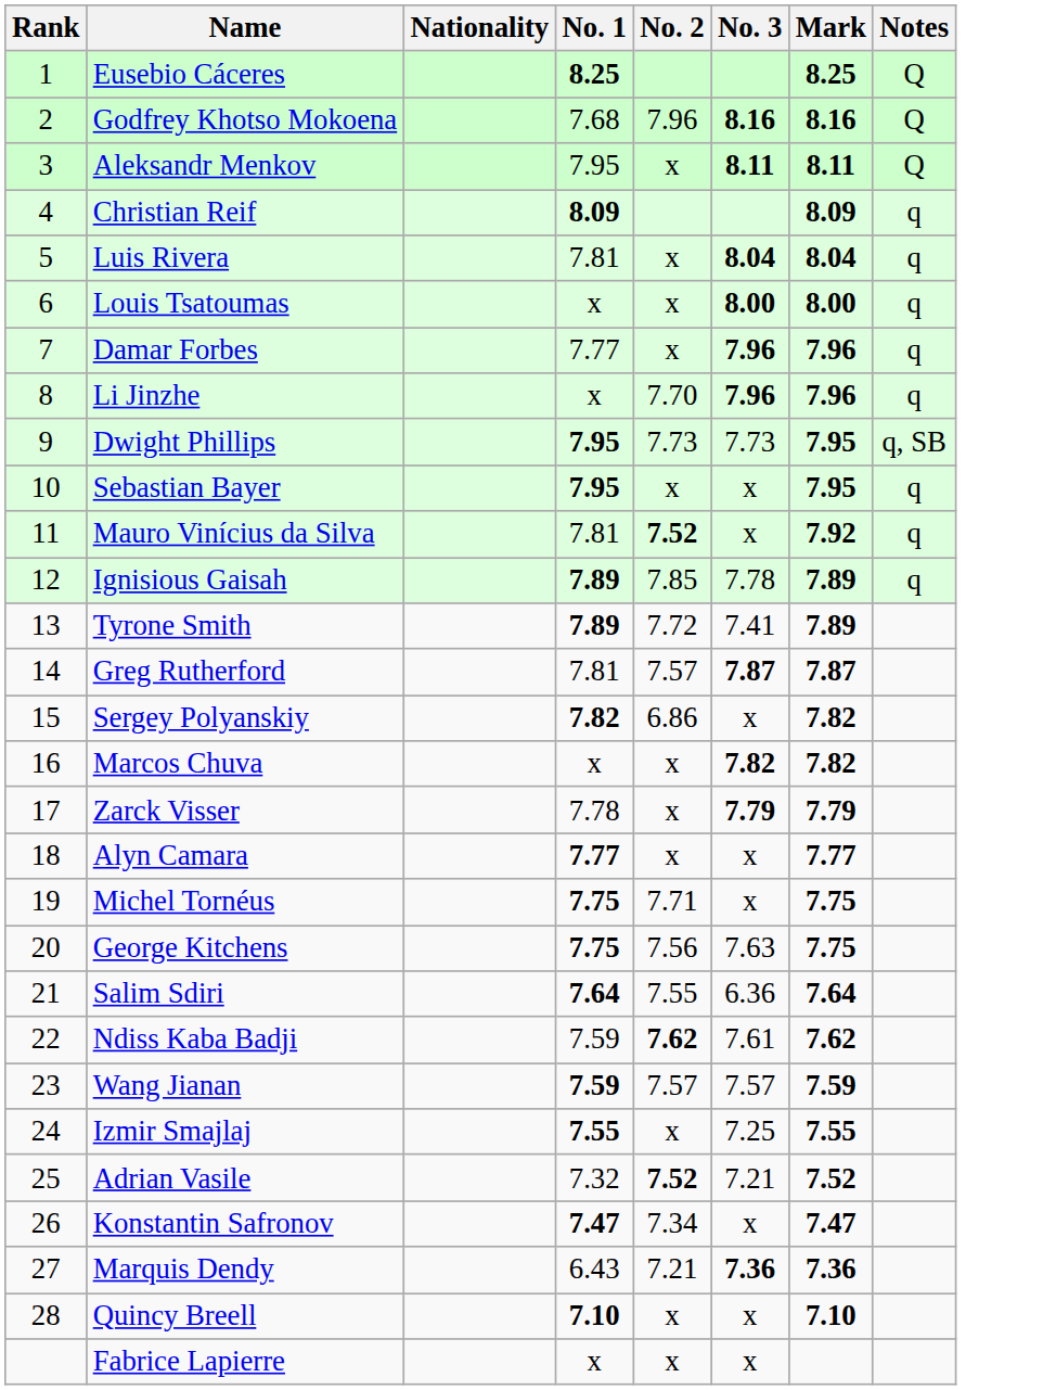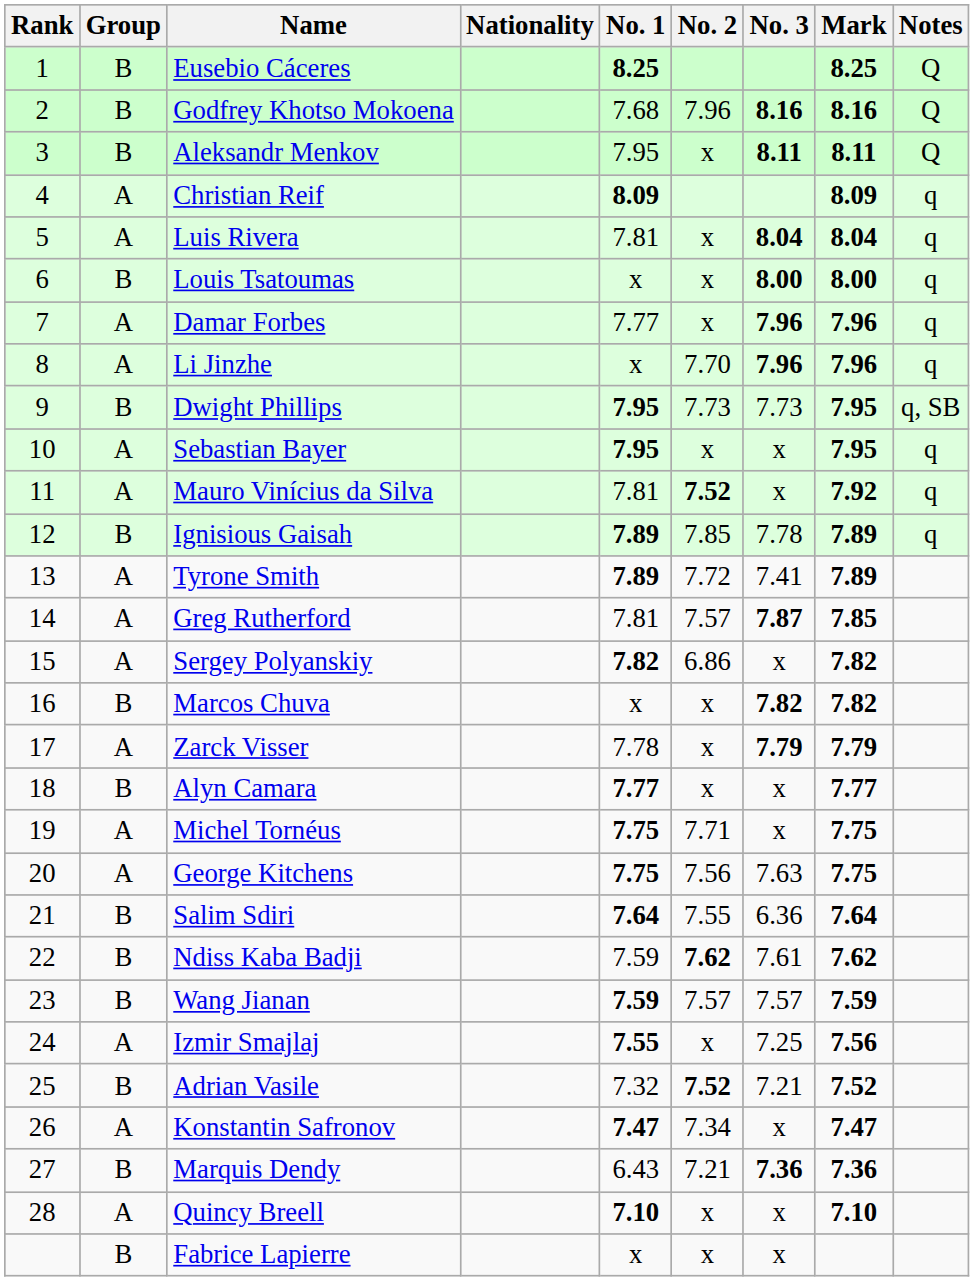+ column: Group | B | B | B | A | A | B | A | A | B | A | A | B | A | A | A | B | A | B | A | A | B | B | B | A | B | A | B | A | B
Greg Rutherford | Mark: 7.87 -> 7.85
Izmir Smajlaj | Mark: 7.55 -> 7.56
